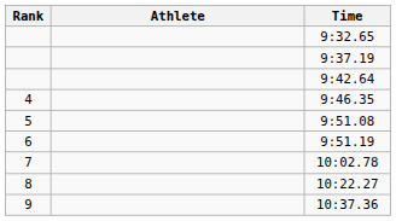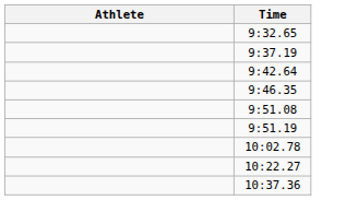- column: Rank | 4 | 5 | 6 | 7 | 8 | 9
